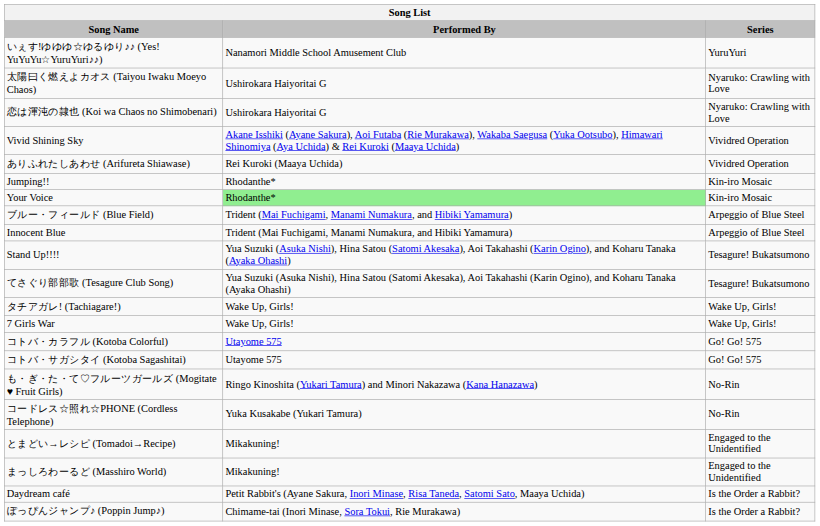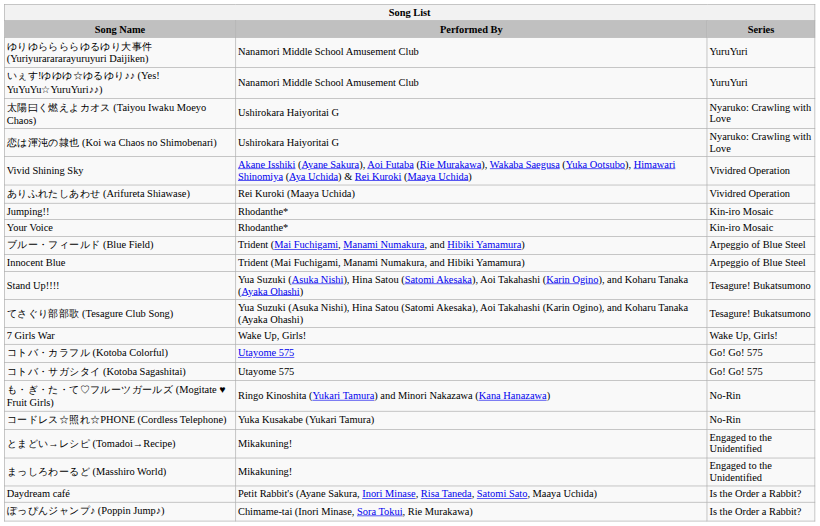+ row: ゆりゆららららゆるゆり大事件 (Yuriyurarararayuruyuri Daijiken) | Nanamori Middle School Amusement Club | YuruYuri
Your Voice | Performed By: lightgreen background -> no background
- row: タチアガレ! (Tachiagare!) | Wake Up, Girls! | Wake Up, Girls!
